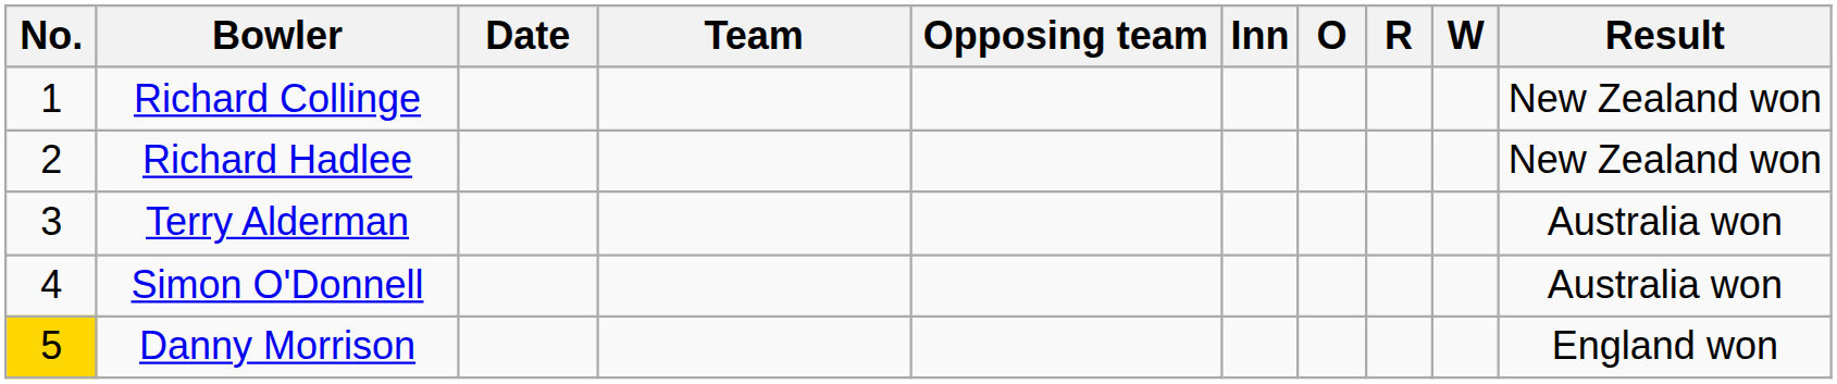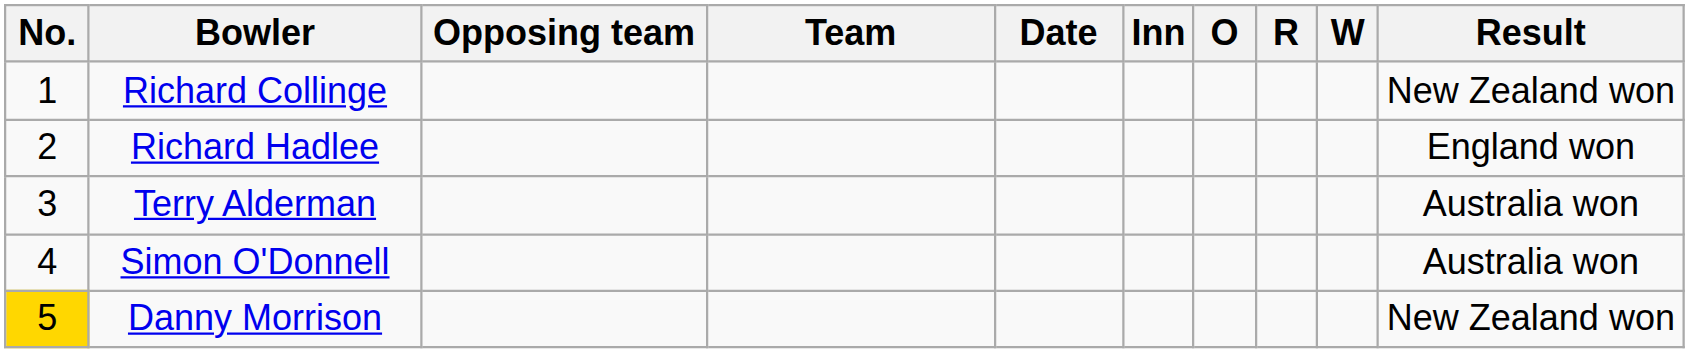columns swapped: Date <-> Opposing team
Richard Hadlee | Result: New Zealand won -> England won
Danny Morrison | Result: England won -> New Zealand won
